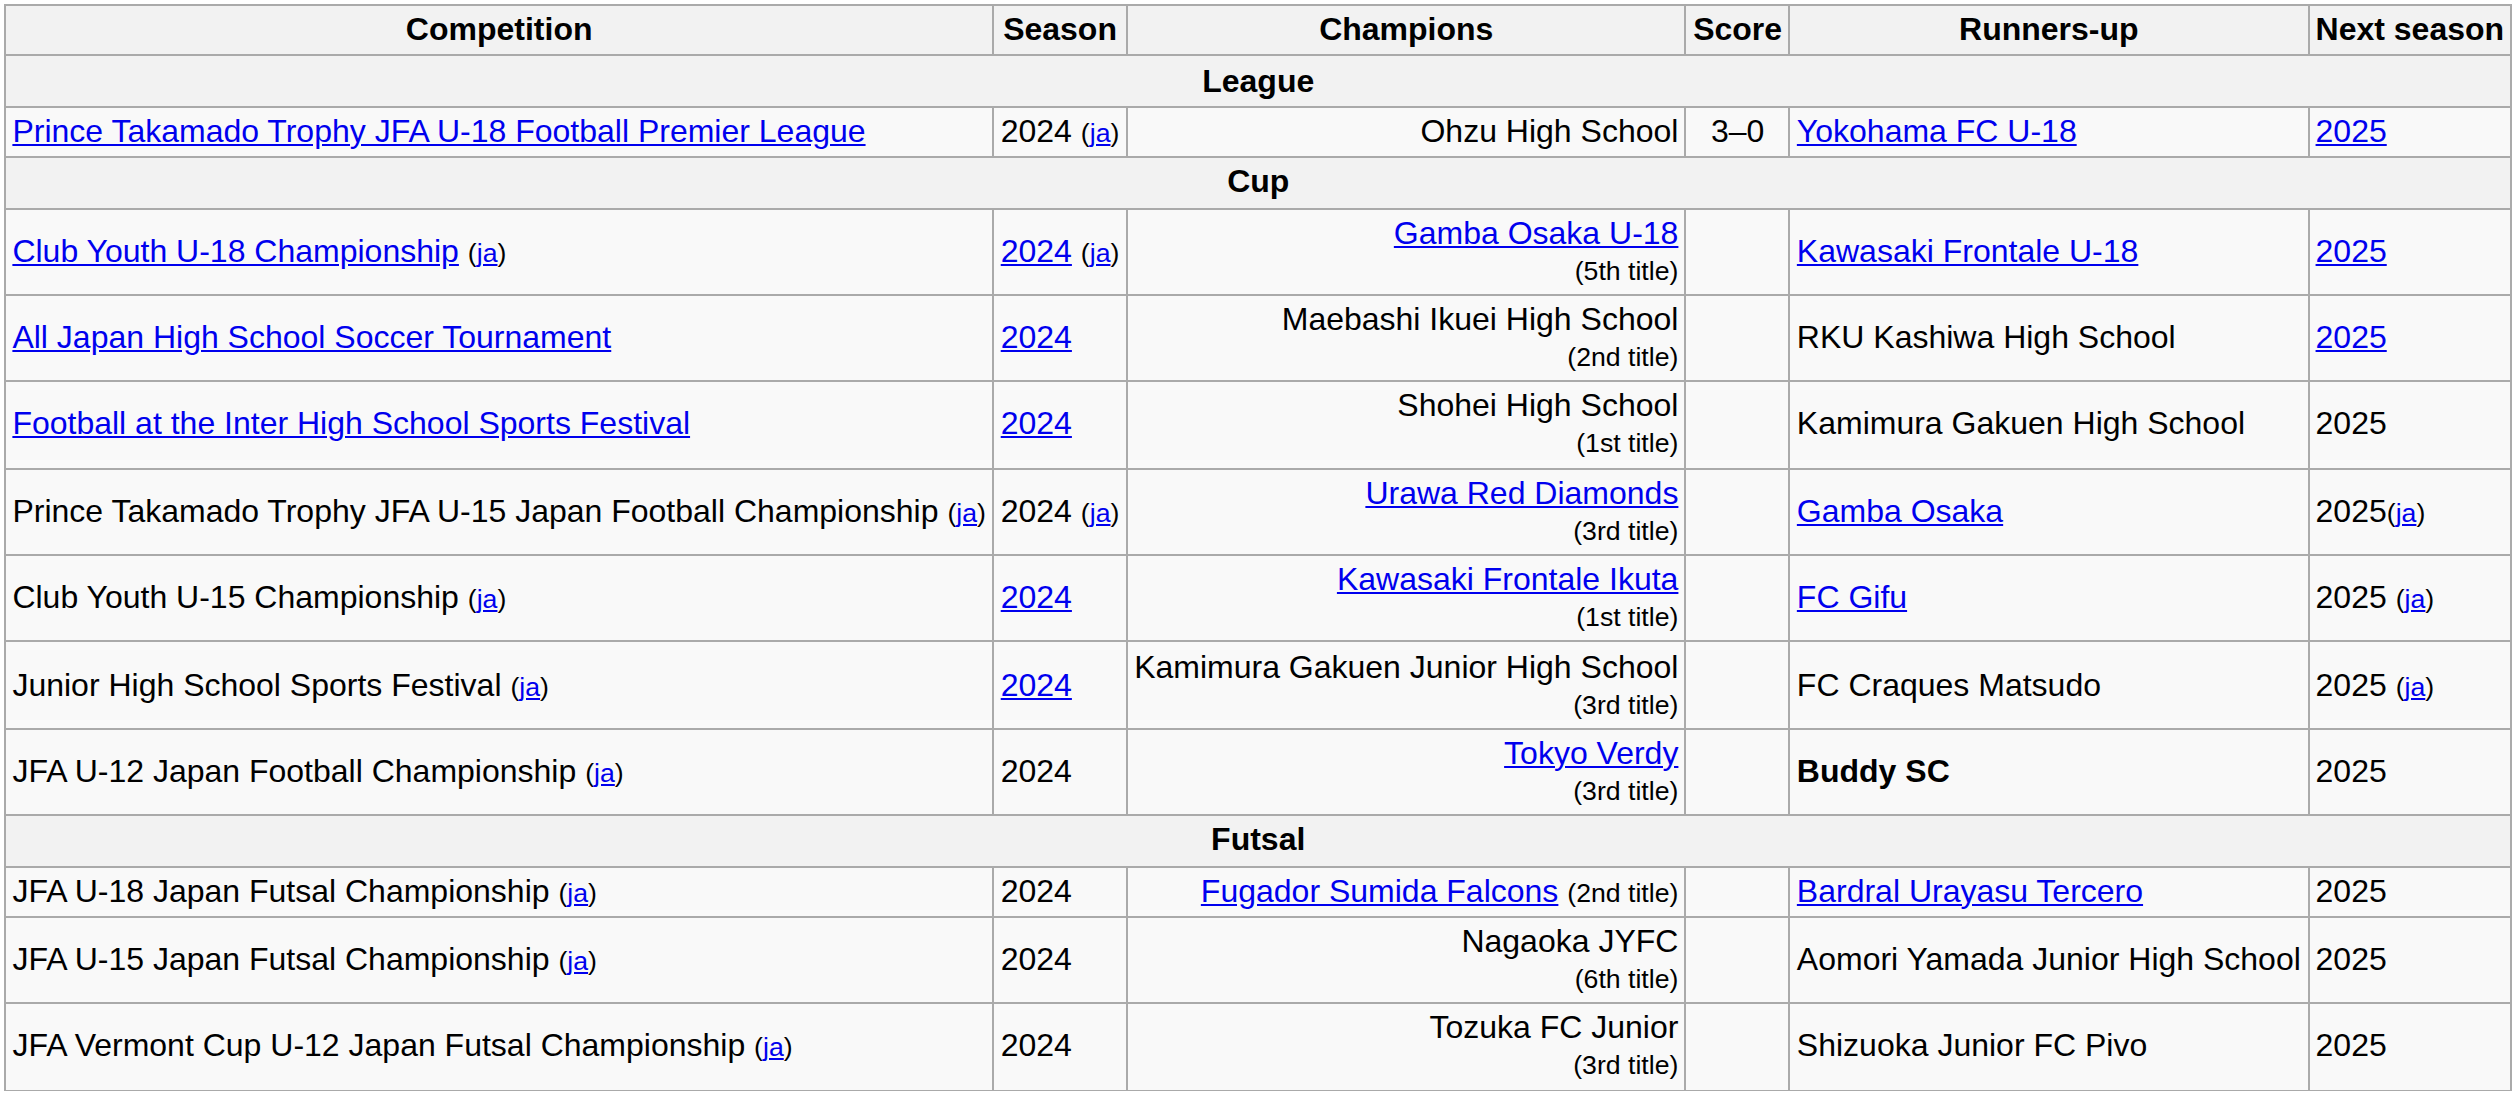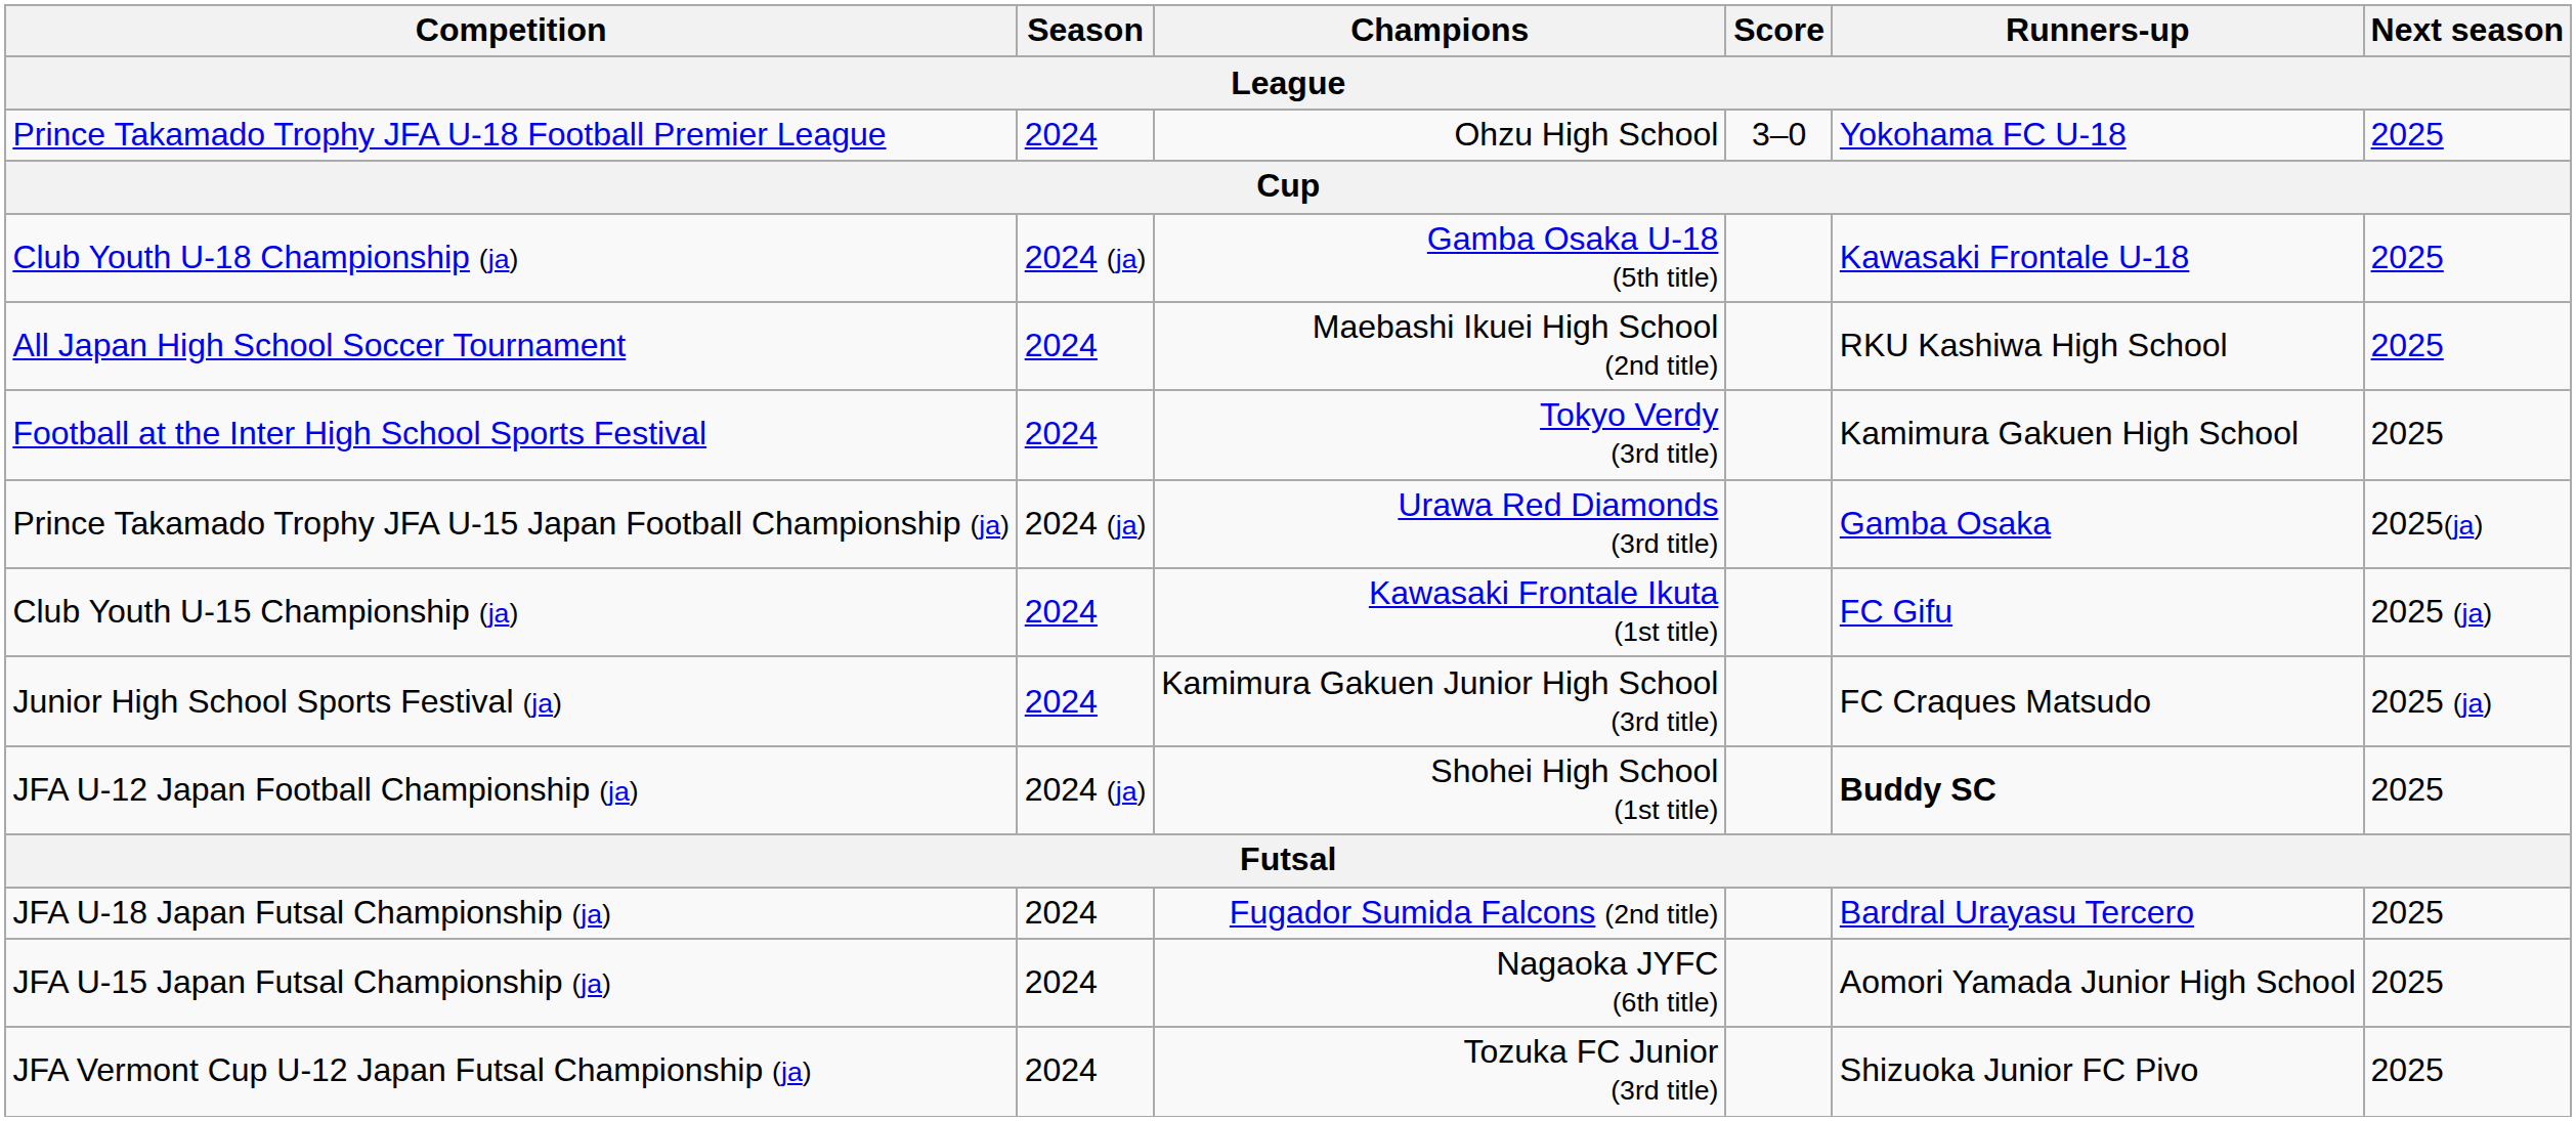Prince Takamado Trophy JFA U-18 Football Premier League | Season / League: 2024 (ja) -> 2024
Football at the Inter High School Sports Festival | Champions / League: Shohei High School (1st title) -> Tokyo Verdy (3rd title)
JFA U-12 Japan Football Championship (ja) | Season / League: 2024 -> 2024 (ja)
JFA U-12 Japan Football Championship (ja) | Champions / League: Tokyo Verdy (3rd title) -> Shohei High School (1st title)
